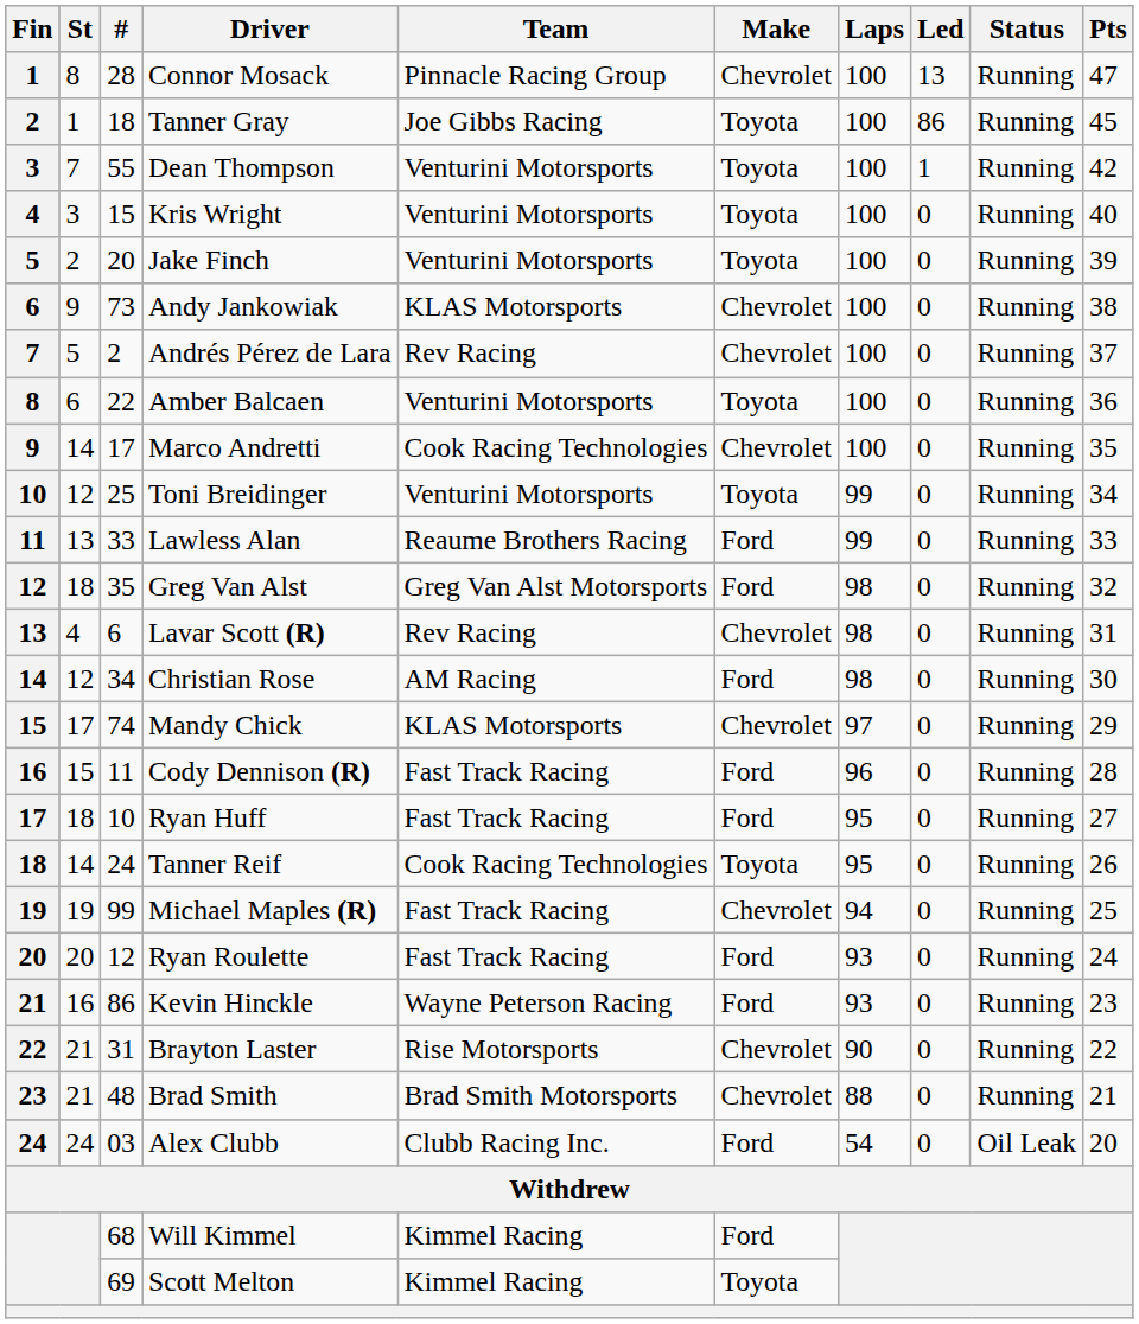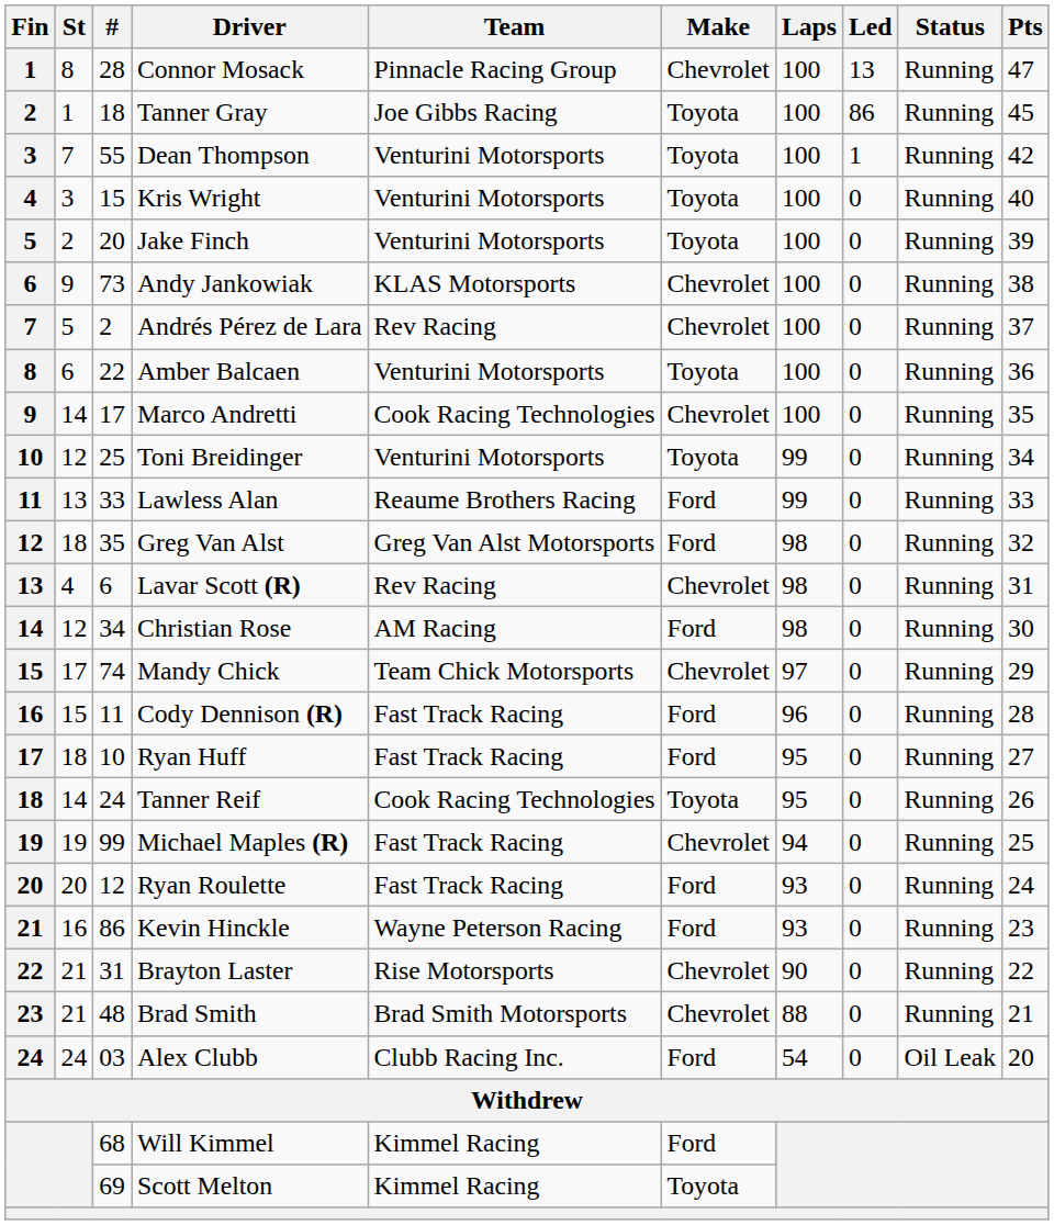Mandy Chick | Team: KLAS Motorsports -> Team Chick Motorsports
